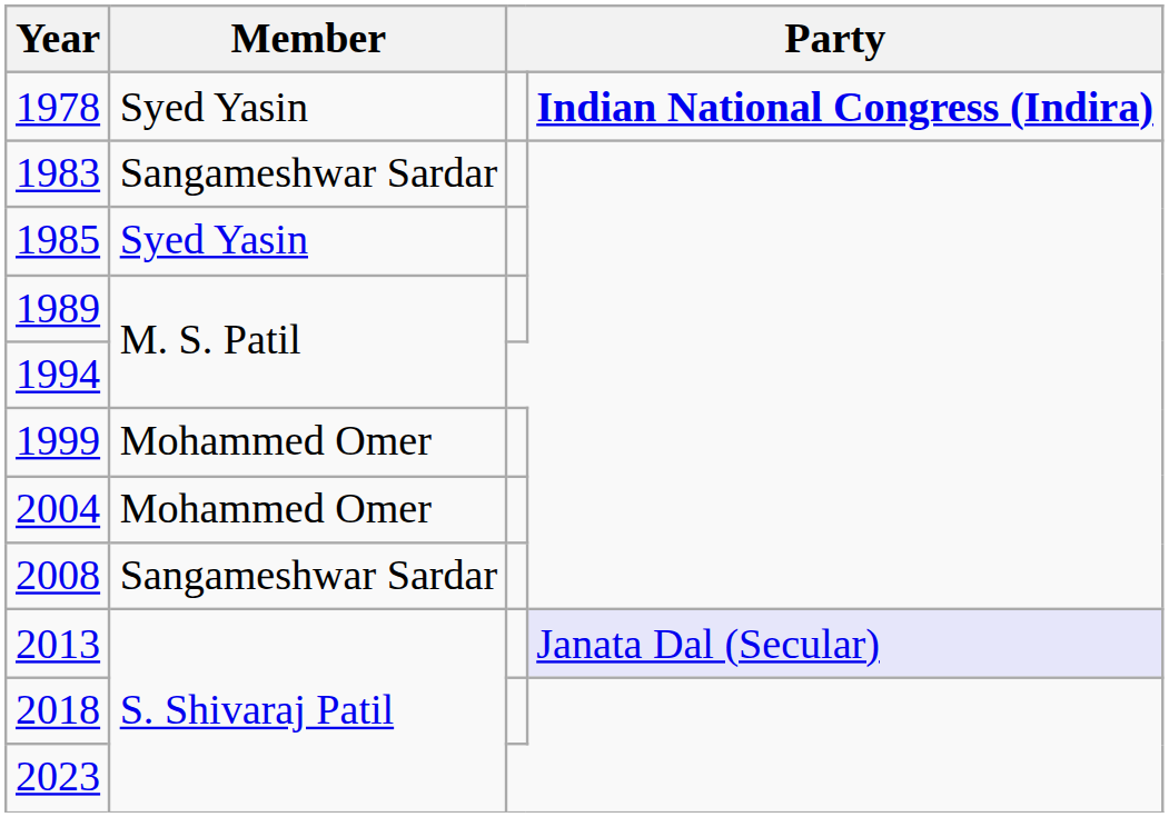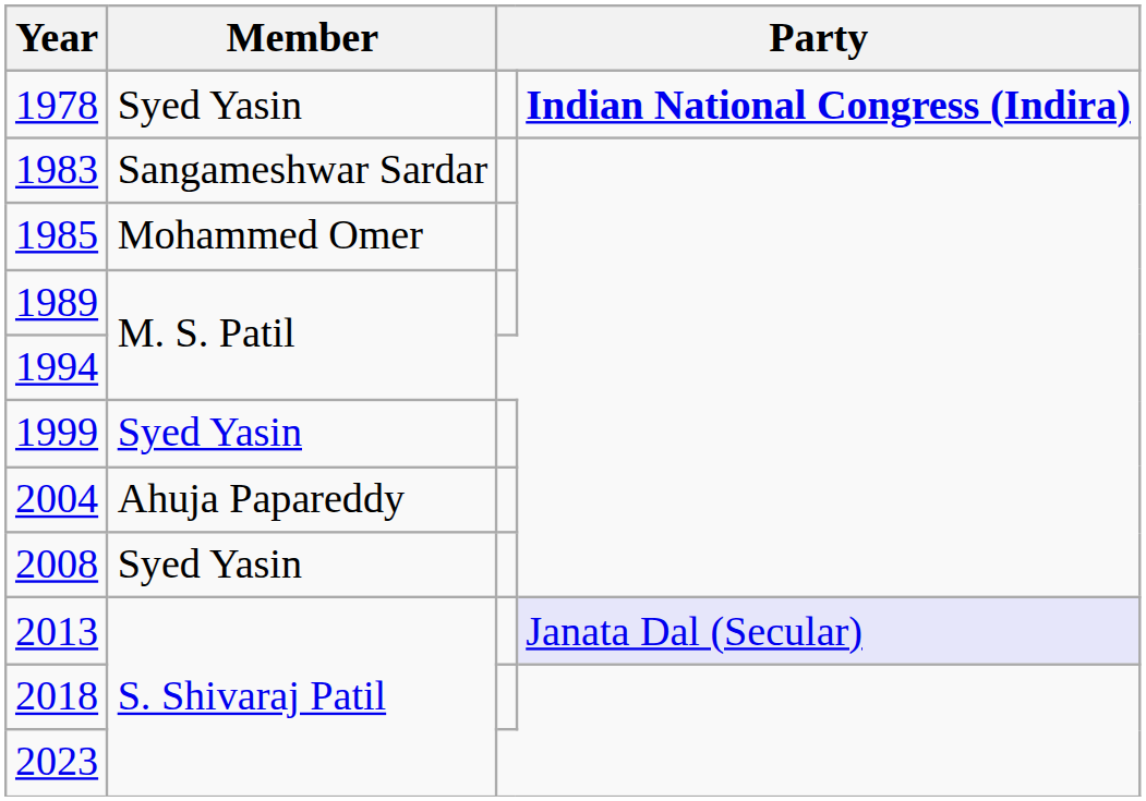1985 | Member: Syed Yasin -> Mohammed Omer
1999 | Member: Mohammed Omer -> Syed Yasin
2004 | Member: Mohammed Omer -> Ahuja Papareddy
2008 | Member: Sangameshwar Sardar -> Syed Yasin
